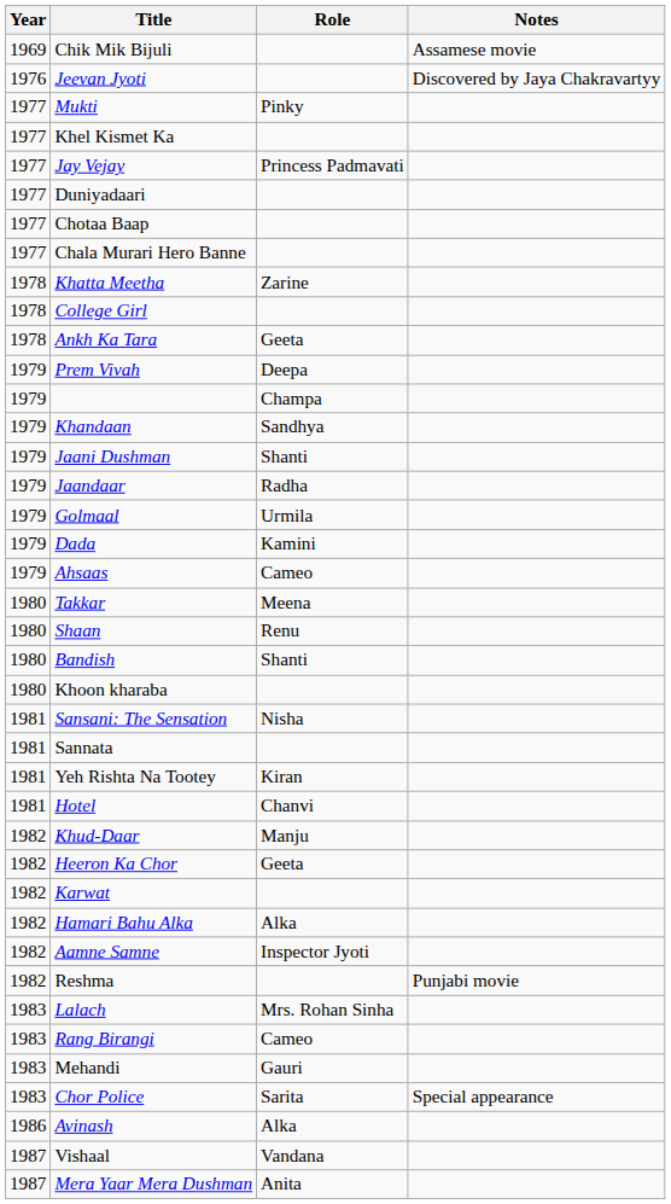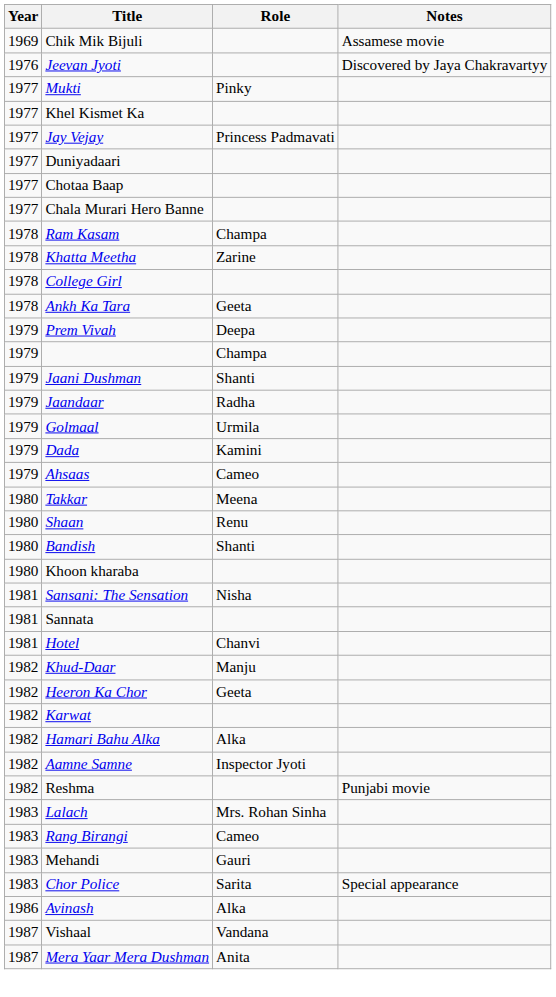+ row: 1978 | Ram Kasam | Champa
- row: 1979 | Khandaan | Sandhya
- row: 1981 | Yeh Rishta Na Tootey | Kiran
